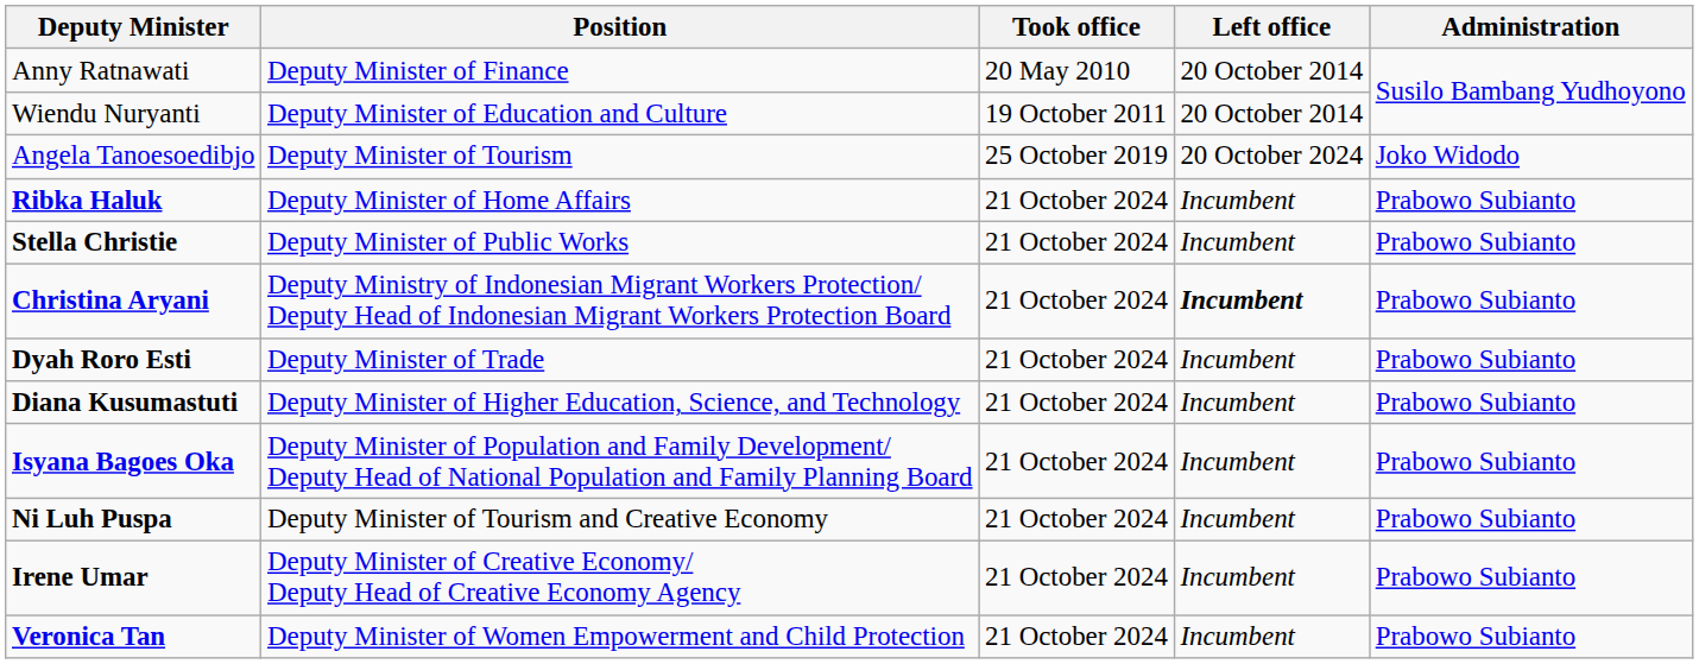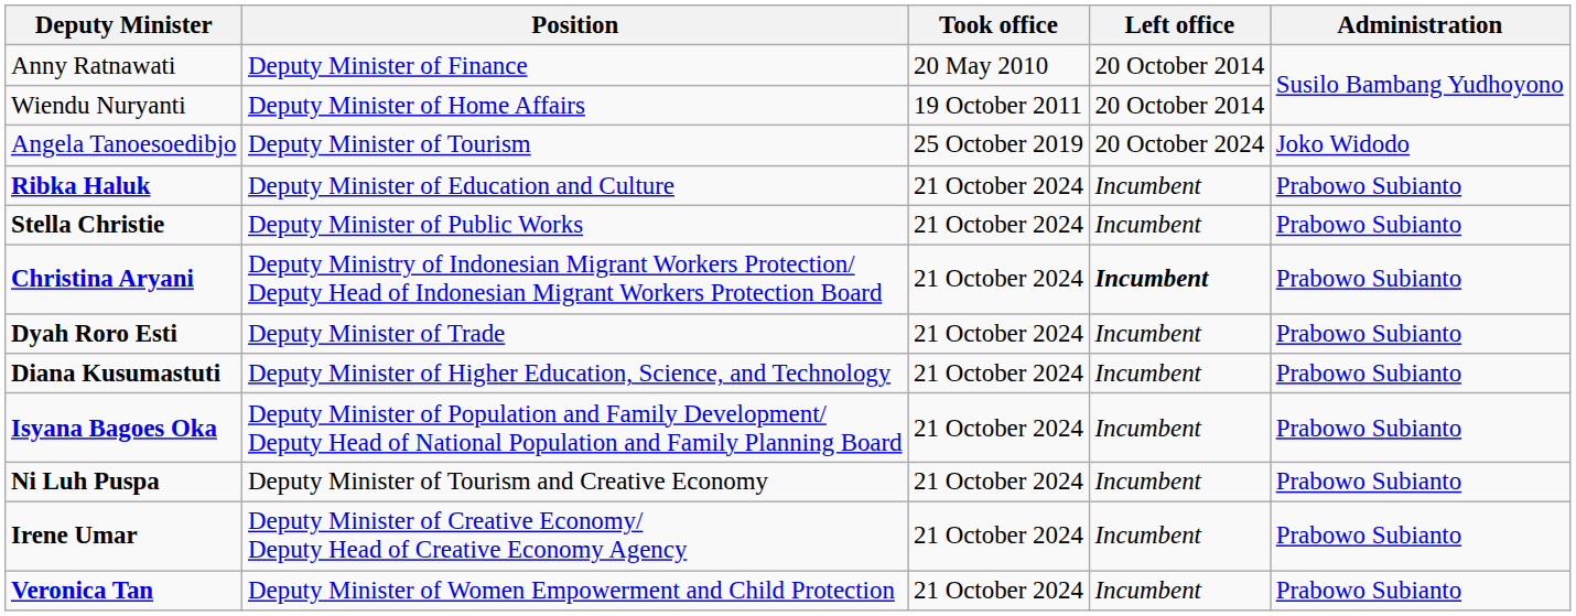Wiendu Nuryanti | Position: Deputy Minister of Education and Culture -> Deputy Minister of Home Affairs
Ribka Haluk | Position: Deputy Minister of Home Affairs -> Deputy Minister of Education and Culture
